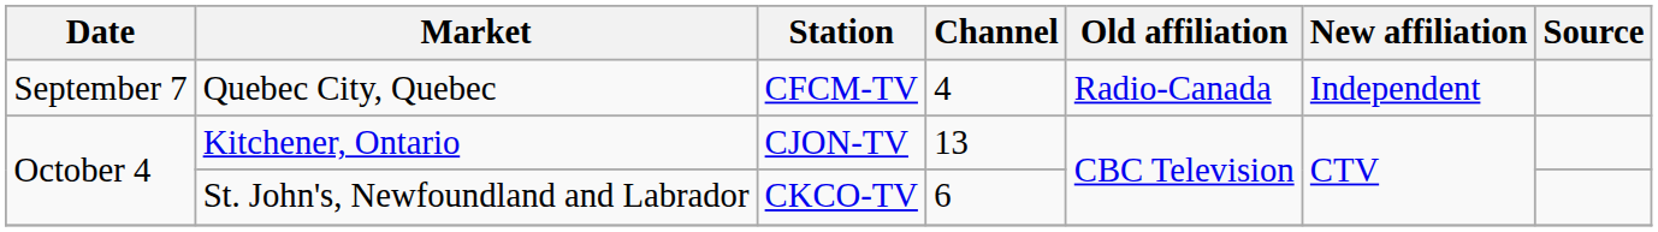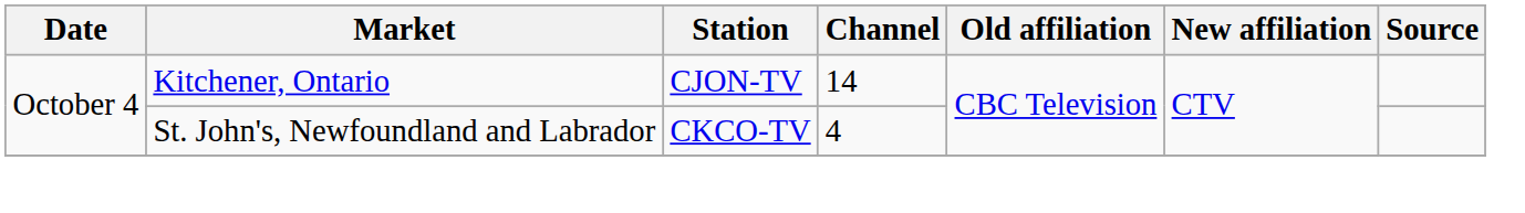- row: September 7 | Quebec City, Quebec | CFCM-TV | 4 | Radio-Canada | Independent
Kitchener, Ontario | Channel: 13 -> 14
St. John's, Newfoundland and Labrador | Channel: 6 -> 4
